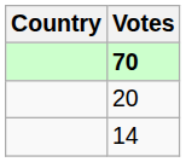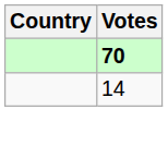- row: 20
